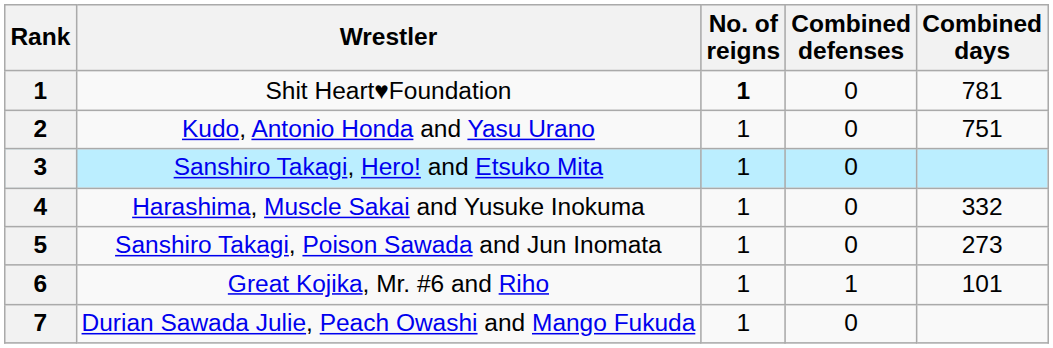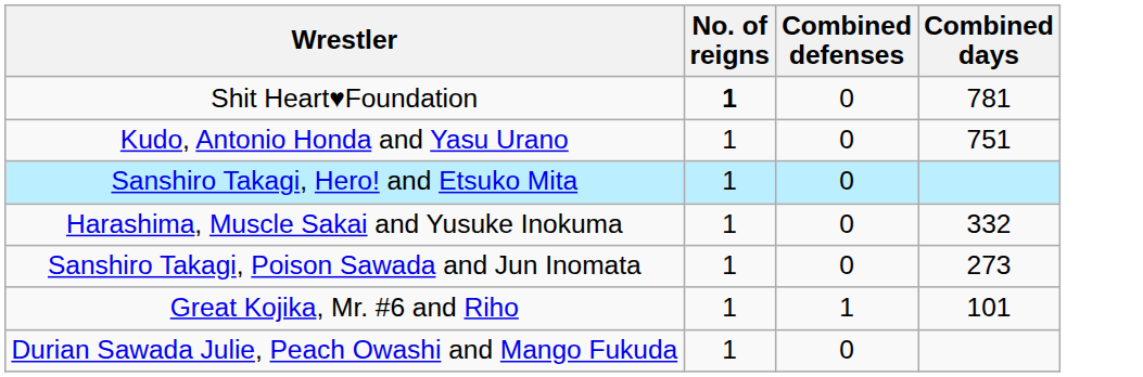- column: Rank | 1 | 2 | 3 | 4 | 5 | 6 | 7
